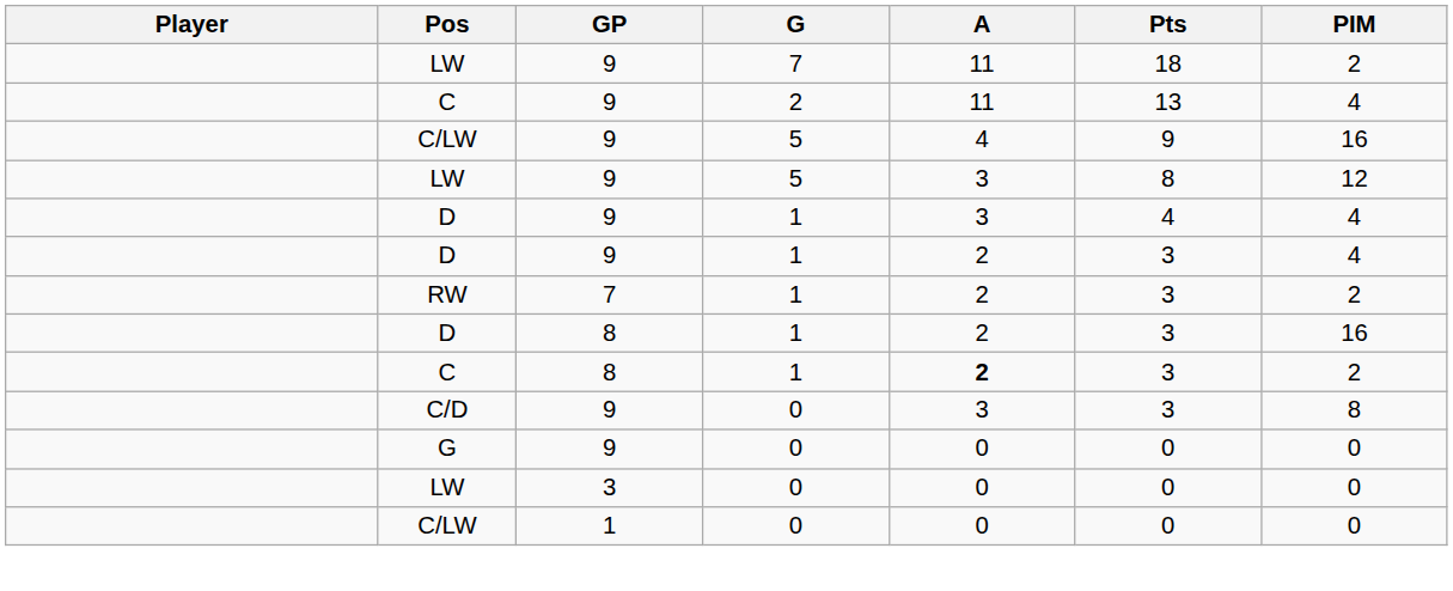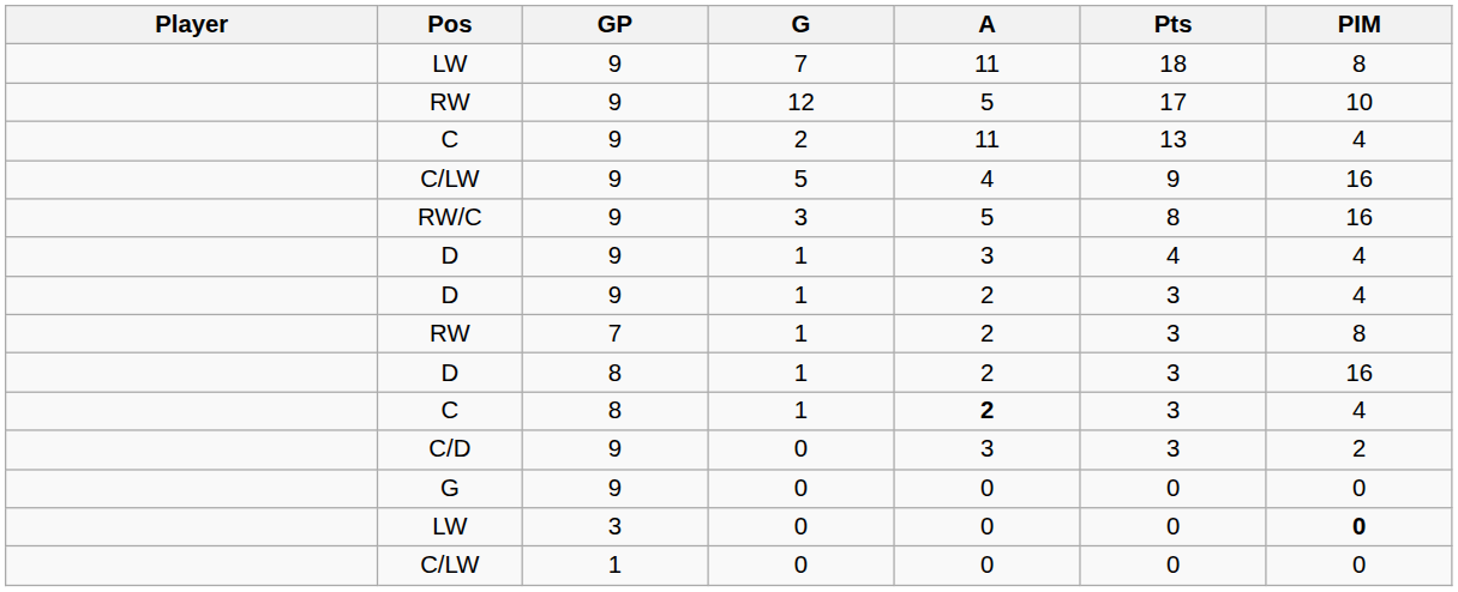LW / 7 | PIM: 2 -> 8
+ row: RW | 9 | 12 | 5 | 17 | 10
- row: LW | 9 | 5 | 3 | 8 | 12
+ row: RW/C | 9 | 3 | 5 | 8 | 16
RW / 1 | PIM: 2 -> 8
C / 1 | PIM: 2 -> 4
C/D | PIM: 8 -> 2
LW / 0 | PIM: normal -> bold
